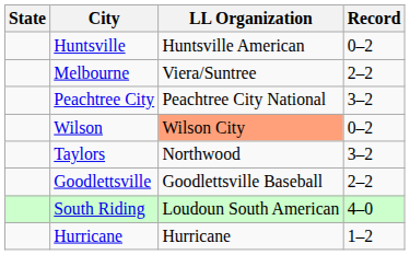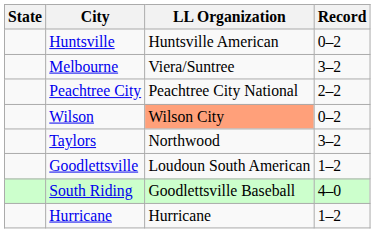Melbourne | Record: 2–2 -> 3–2
Peachtree City | Record: 3–2 -> 2–2
Goodlettsville | LL Organization: Goodlettsville Baseball -> Loudoun South American
Goodlettsville | Record: 2–2 -> 1–2
South Riding | LL Organization: Loudoun South American -> Goodlettsville Baseball
